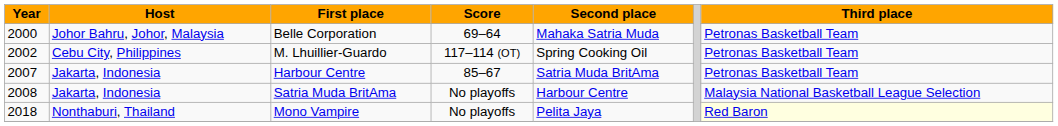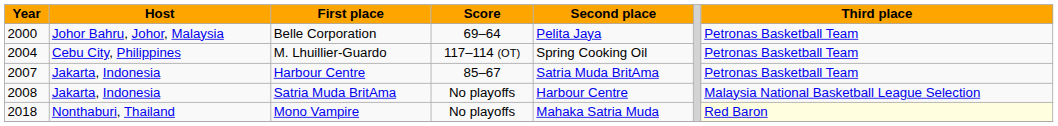Belle Corporation | Second place: Mahaka Satria Muda -> Pelita Jaya
M. Lhuillier-Guardo | Year: 2002 -> 2004
Mono Vampire | Second place: Pelita Jaya -> Mahaka Satria Muda
